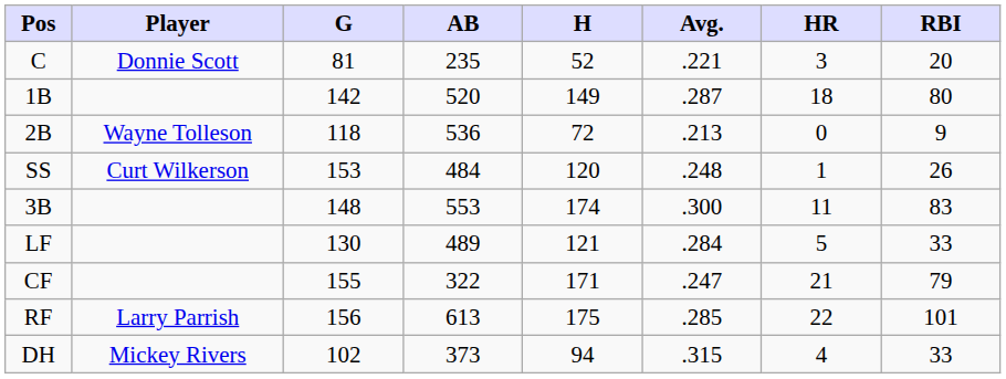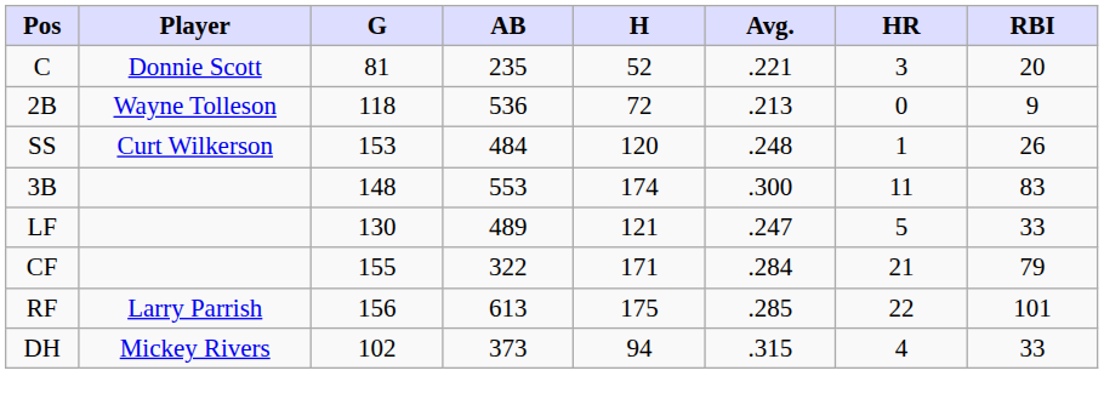- row: 1B | 142 | 520 | 149 | .287 | 18 | 80
LF | Avg.: .284 -> .247
CF | Avg.: .247 -> .284
